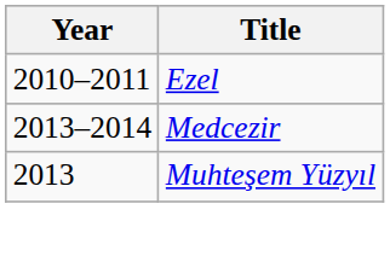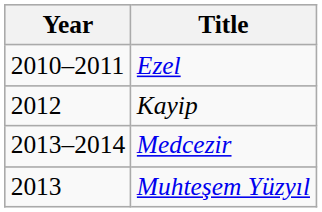+ row: 2012 | Kayip
